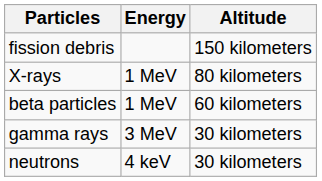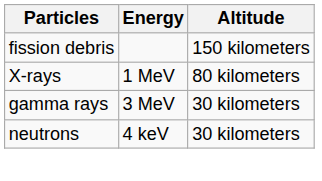- row: beta particles | 1 MeV | 60 kilometers
